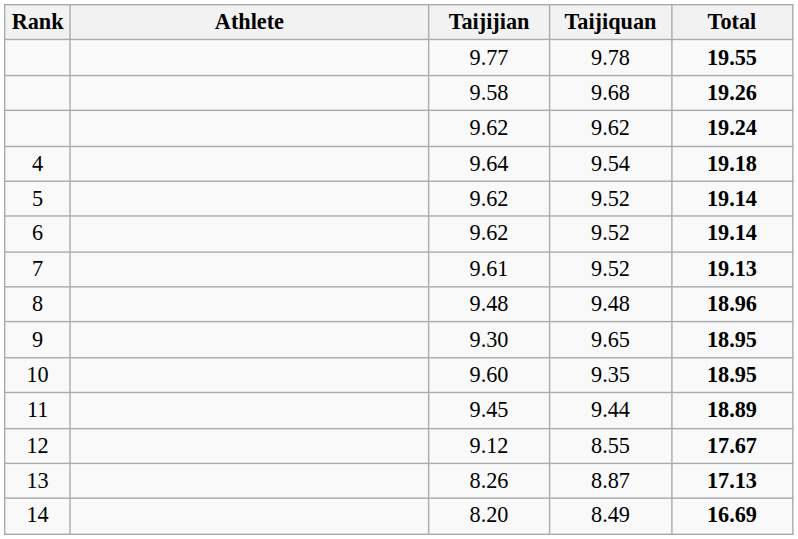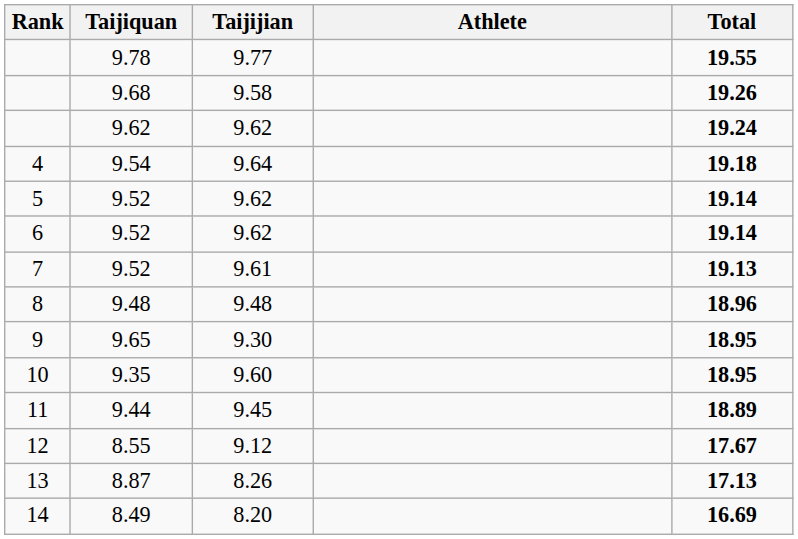columns swapped: Athlete <-> Taijiquan
